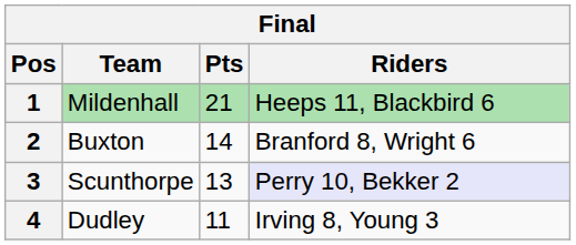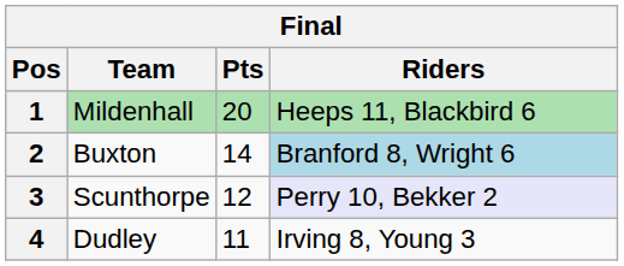1 | Pts: 21 -> 20
2 | Riders: no background -> lightblue background
3 | Pts: 13 -> 12
